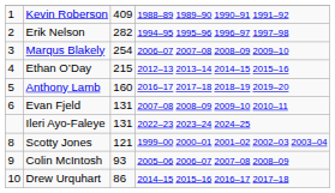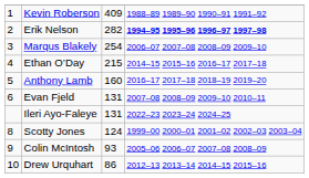Erik Nelson | column 4: normal -> bold
Ethan O’Day | column 4: 2012–13 2013–14 2014–15 2015–16 -> 2014–15 2015–16 2016–17 2017–18
Scotty Jones | column 3: 121 -> 124
Drew Urquhart | column 4: 2014–15 2015–16 2016–17 2017–18 -> 2012–13 2013–14 2014–15 2015–16
